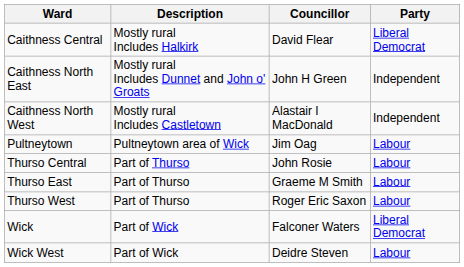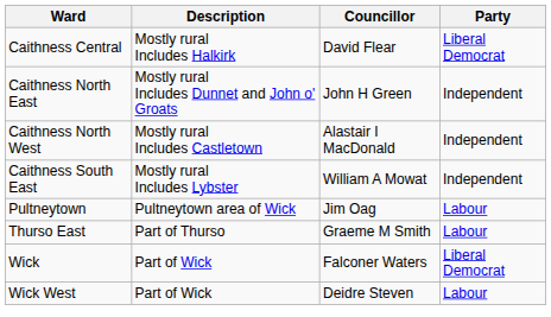+ row: Caithness South East | Mostly rural Includes Lybster | William A Mowat | Independent
- row: Thurso Central | Part of Thurso | John Rosie | Labour
- row: Thurso West | Part of Thurso | Roger Eric Saxon | Labour
